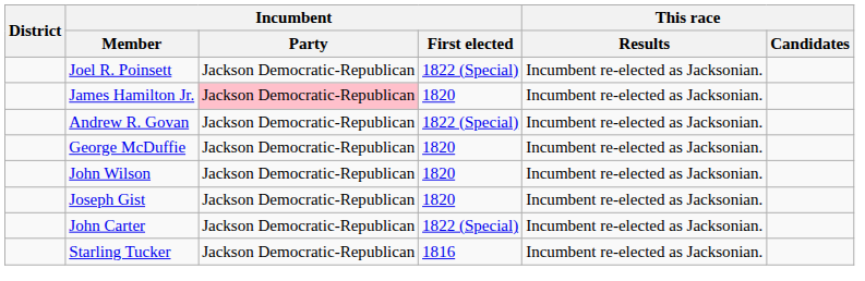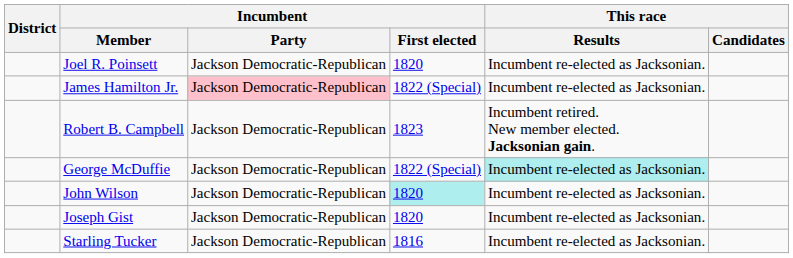Joel R. Poinsett | Incumbent / First elected: 1822 (Special) -> 1820
James Hamilton Jr. | Incumbent / First elected: 1820 -> 1822 (Special)
+ row: Robert B. Campbell | Jackson Democratic-Republican | 1823 | Incumbent retired. New member elected. Jacksonian gain.
- row: Andrew R. Govan | Jackson Democratic-Republican | 1822 (Special) | Incumbent re-elected as Jacksonian.
George McDuffie | Incumbent / First elected: 1820 -> 1822 (Special)
George McDuffie | This race / Results: no background -> paleturquoise background
John Wilson | Incumbent / First elected: no background -> paleturquoise background
- row: John Carter | Jackson Democratic-Republican | 1822 (Special) | Incumbent re-elected as Jacksonian.
